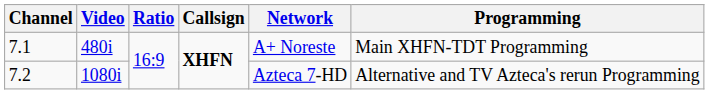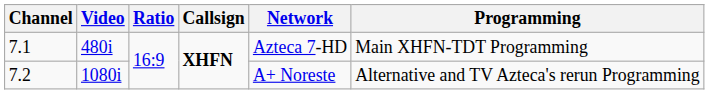7.1 | Network: A+ Noreste -> Azteca 7-HD
7.2 | Network: Azteca 7-HD -> A+ Noreste
